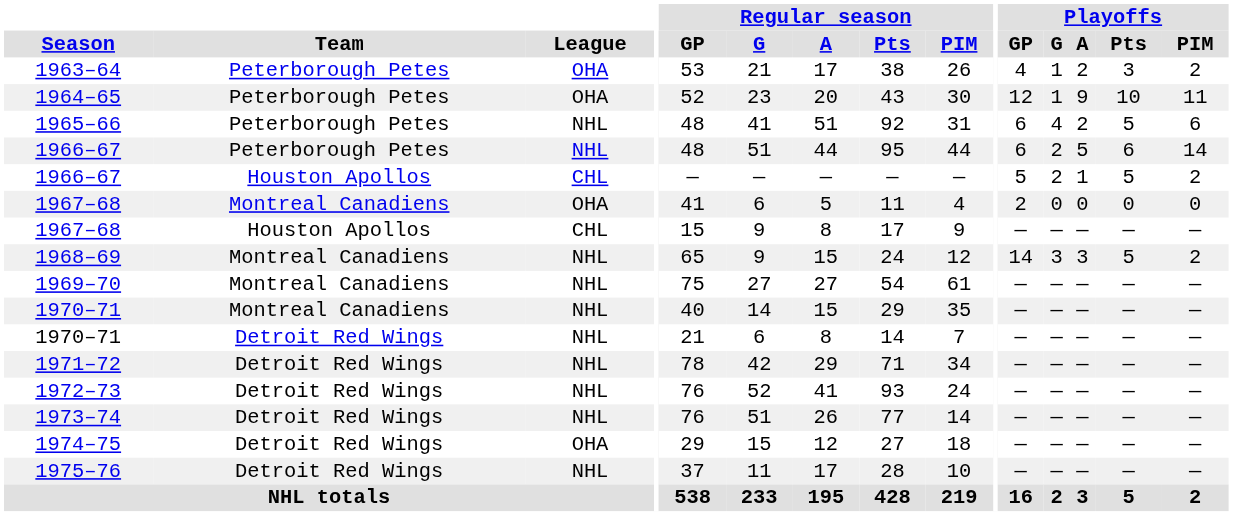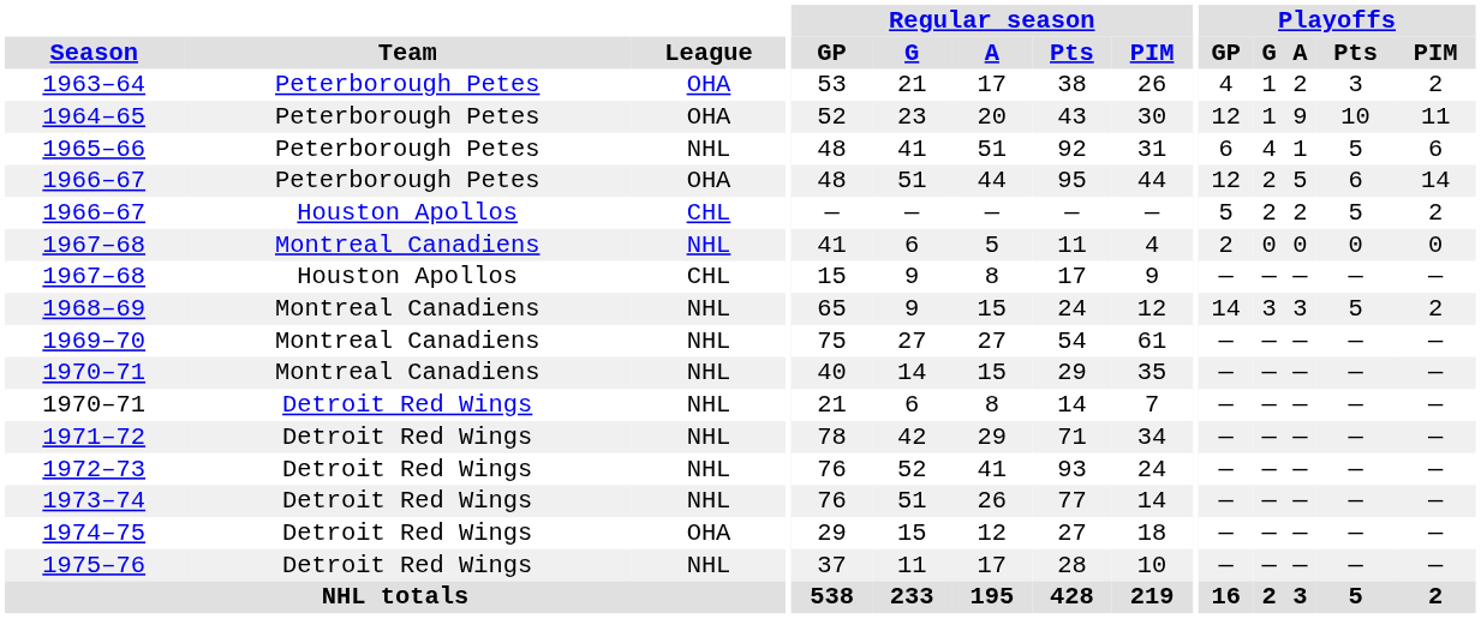1965–66 | Playoffs / A: 2 -> 1
1966–67 / Peterborough Petes | League: NHL -> OHA
1966–67 / Peterborough Petes | Playoffs / GP: 6 -> 12
1966–67 / Houston Apollos | Playoffs / A: 1 -> 2
1967–68 / Montreal Canadiens | League: OHA -> NHL
